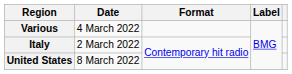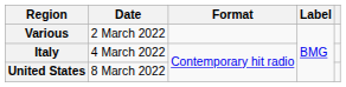Various | Date: 4 March 2022 -> 2 March 2022
Italy | Date: 2 March 2022 -> 4 March 2022
